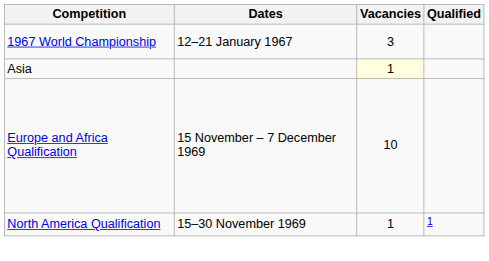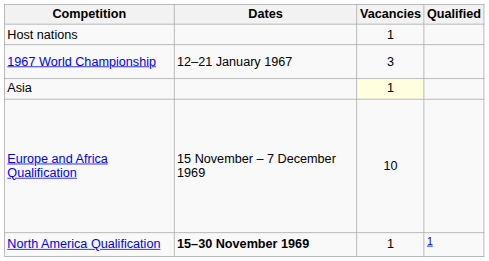+ row: Host nations | 1
North America Qualification | Dates: normal -> bold
